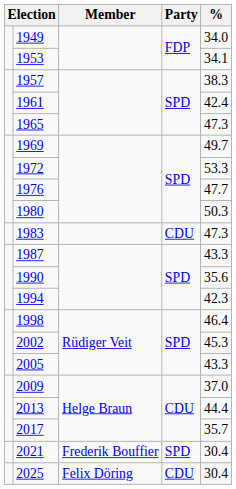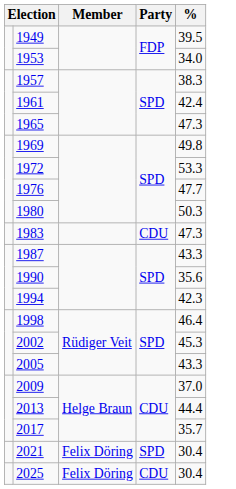1949 | %: 34.0 -> 39.5
1953 | %: 34.1 -> 34.0
1969 | %: 49.7 -> 49.8
2021 | Member: Frederik Bouffier -> Felix Döring
